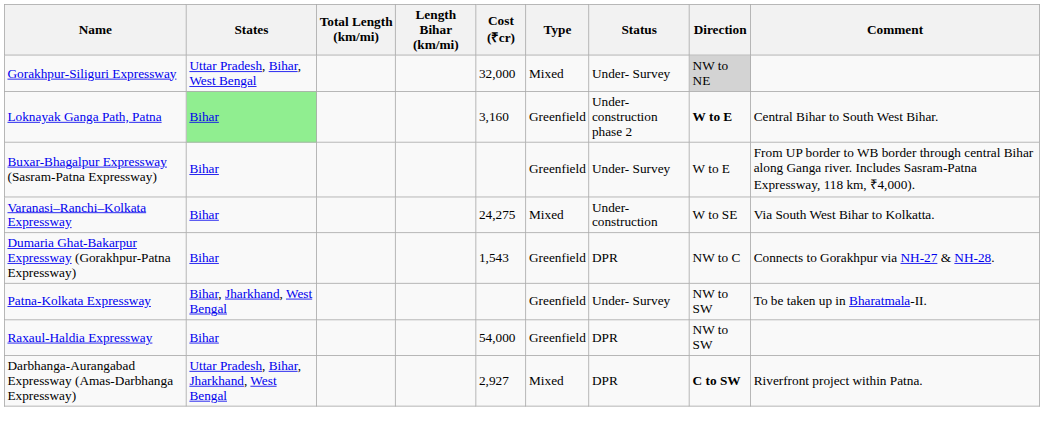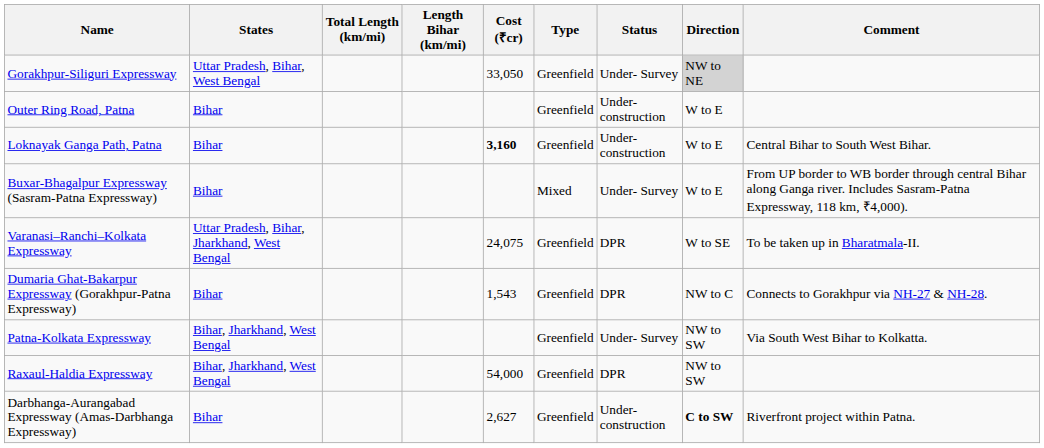Gorakhpur-Siliguri Expressway | Cost (₹cr): 32,000 -> 33,050
Gorakhpur-Siliguri Expressway | Type: Mixed -> Greenfield
+ row: Outer Ring Road, Patna | Bihar | Greenfield | Under-construction | W to E
Loknayak Ganga Path, Patna | States: lightgreen background -> no background
Loknayak Ganga Path, Patna | Cost (₹cr): normal -> bold
Loknayak Ganga Path, Patna | Status: Under-construction phase 2 -> Under-construction
Loknayak Ganga Path, Patna | Direction: bold -> normal
Buxar-Bhagalpur Expressway (Sasram-Patna Expressway) | Type: Greenfield -> Mixed
Varanasi–Ranchi–Kolkata Expressway | States: Bihar -> Uttar Pradesh, Bihar, Jharkhand, West Bengal
Varanasi–Ranchi–Kolkata Expressway | Cost (₹cr): 24,275 -> 24,075
Varanasi–Ranchi–Kolkata Expressway | Type: Mixed -> Greenfield
Varanasi–Ranchi–Kolkata Expressway | Status: Under-construction -> DPR
Varanasi–Ranchi–Kolkata Expressway | Comment: Via South West Bihar to Kolkatta. -> To be taken up in Bharatmala-II.
Patna-Kolkata Expressway | Comment: To be taken up in Bharatmala-II. -> Via South West Bihar to Kolkatta.
Raxaul-Haldia Expressway | States: Bihar -> Bihar, Jharkhand, West Bengal
Darbhanga-Aurangabad Expressway (Amas-Darbhanga Expressway) | States: Uttar Pradesh, Bihar, Jharkhand, West Bengal -> Bihar
Darbhanga-Aurangabad Expressway (Amas-Darbhanga Expressway) | Cost (₹cr): 2,927 -> 2,627
Darbhanga-Aurangabad Expressway (Amas-Darbhanga Expressway) | Type: Mixed -> Greenfield
Darbhanga-Aurangabad Expressway (Amas-Darbhanga Expressway) | Status: DPR -> Under-construction
